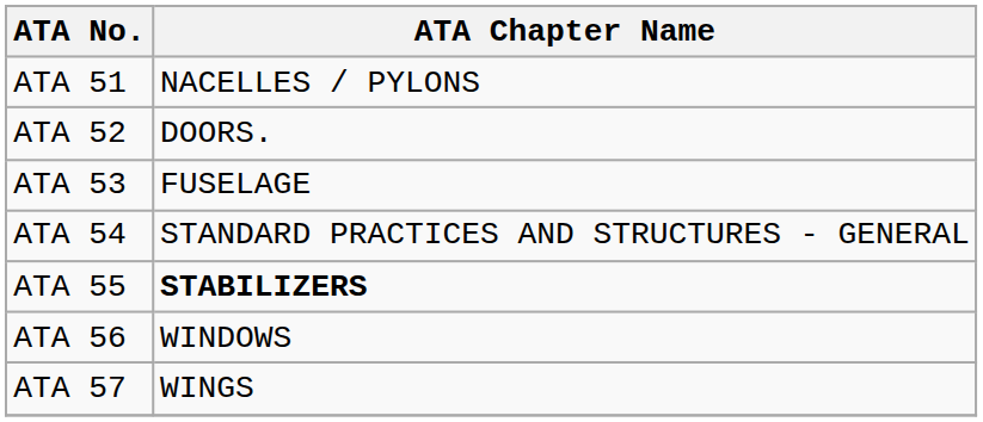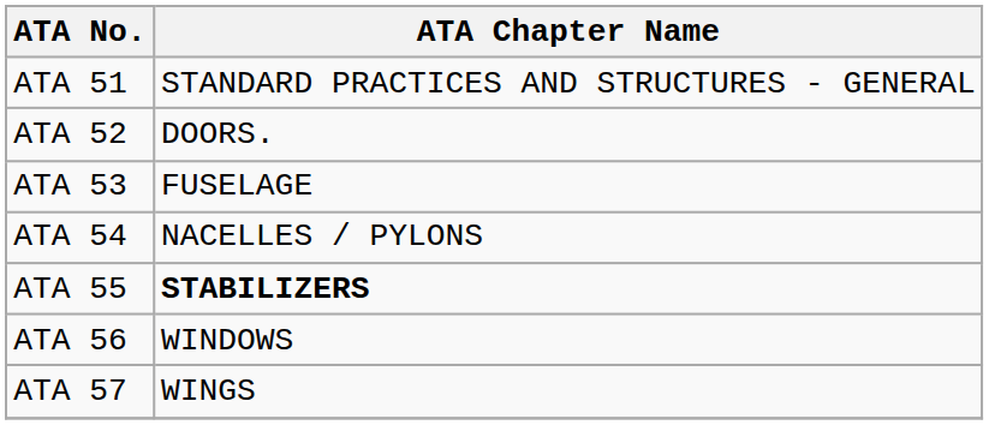ATA 51 | ATA Chapter Name: NACELLES / PYLONS -> STANDARD PRACTICES AND STRUCTURES - GENERAL
ATA 54 | ATA Chapter Name: STANDARD PRACTICES AND STRUCTURES - GENERAL -> NACELLES / PYLONS
